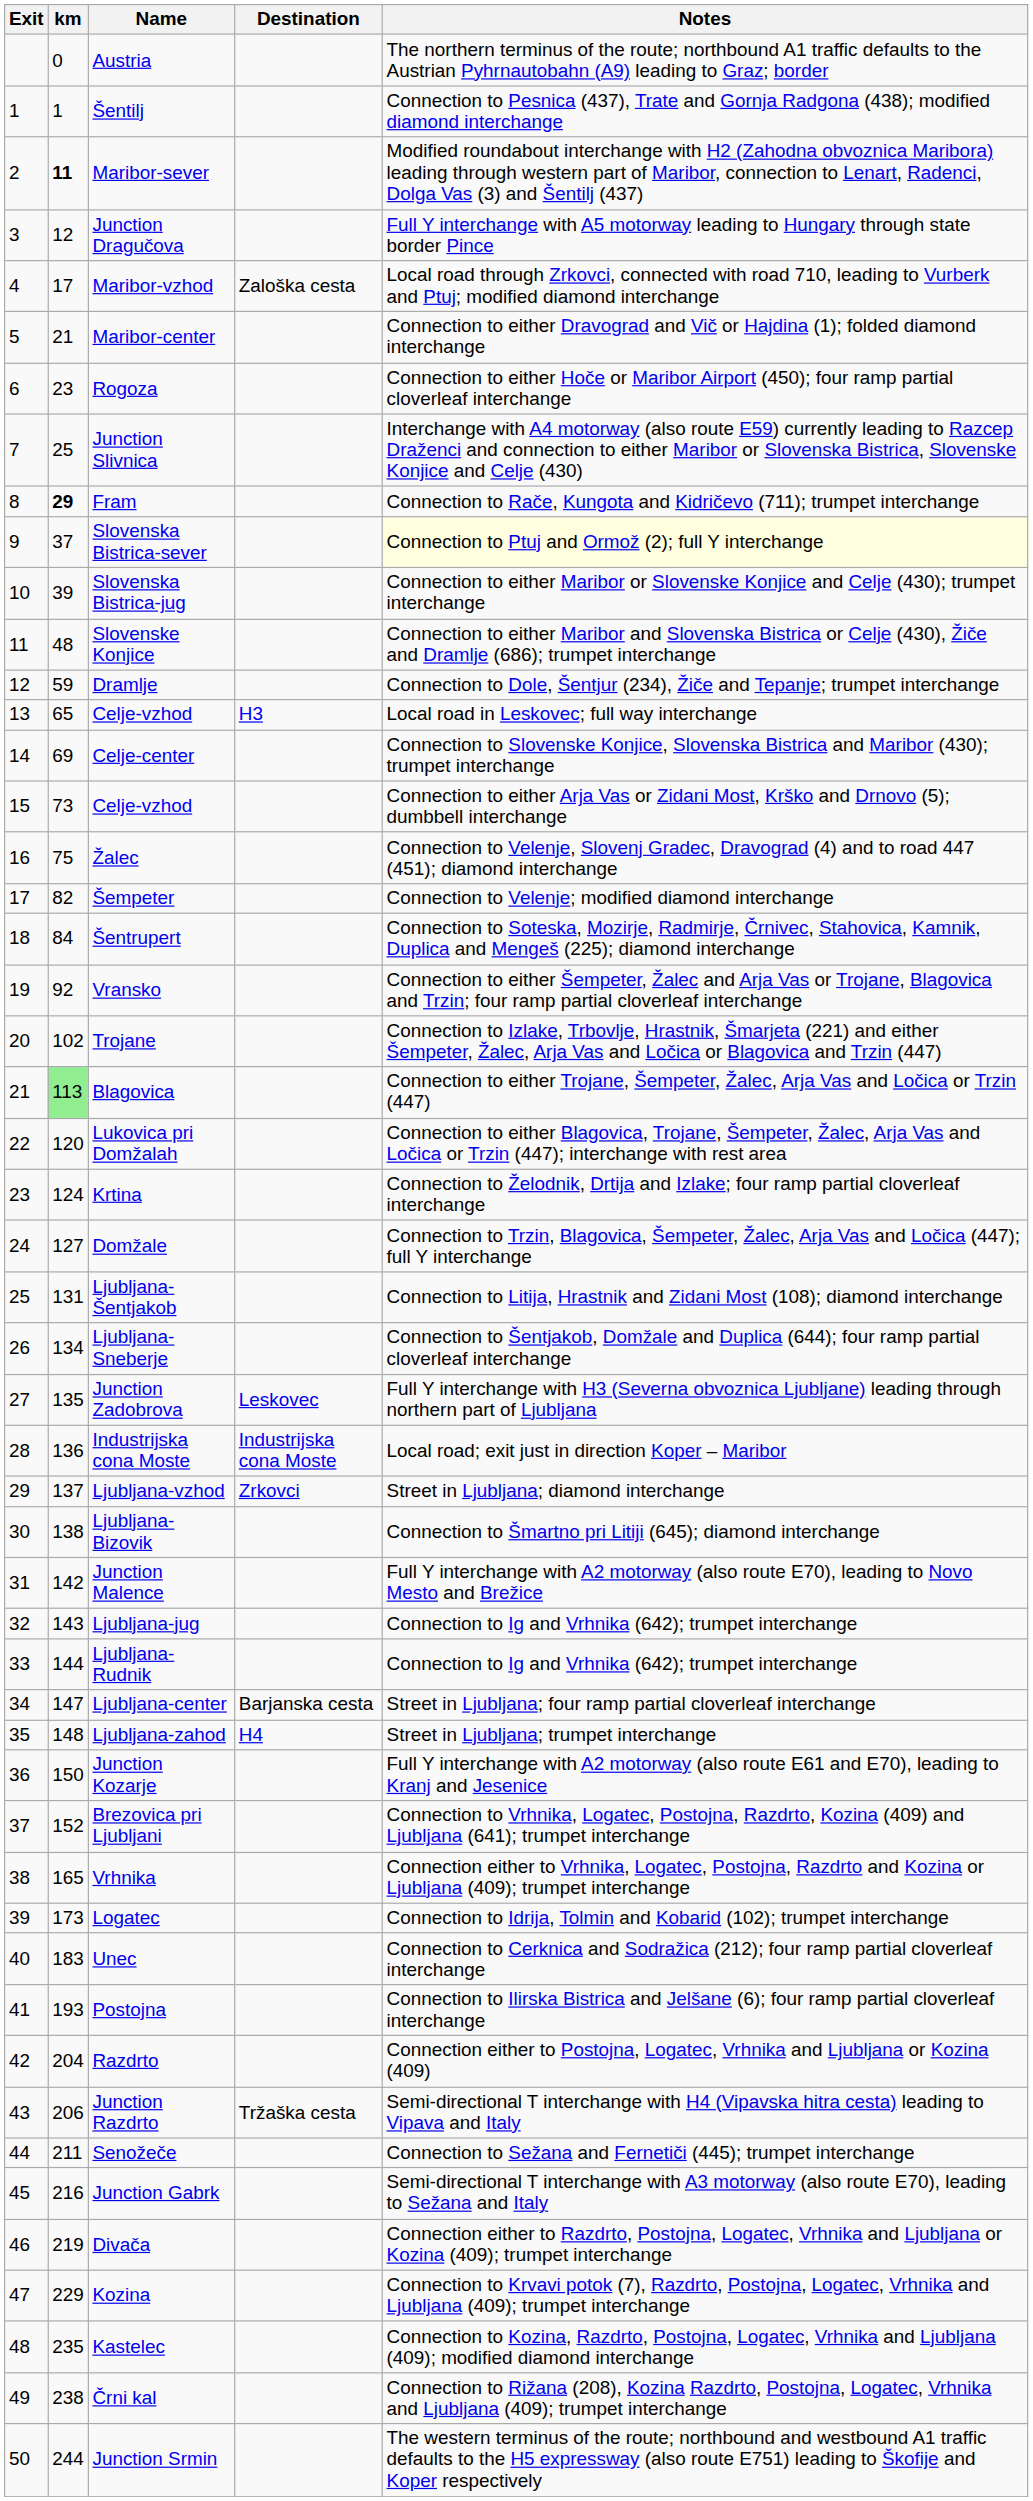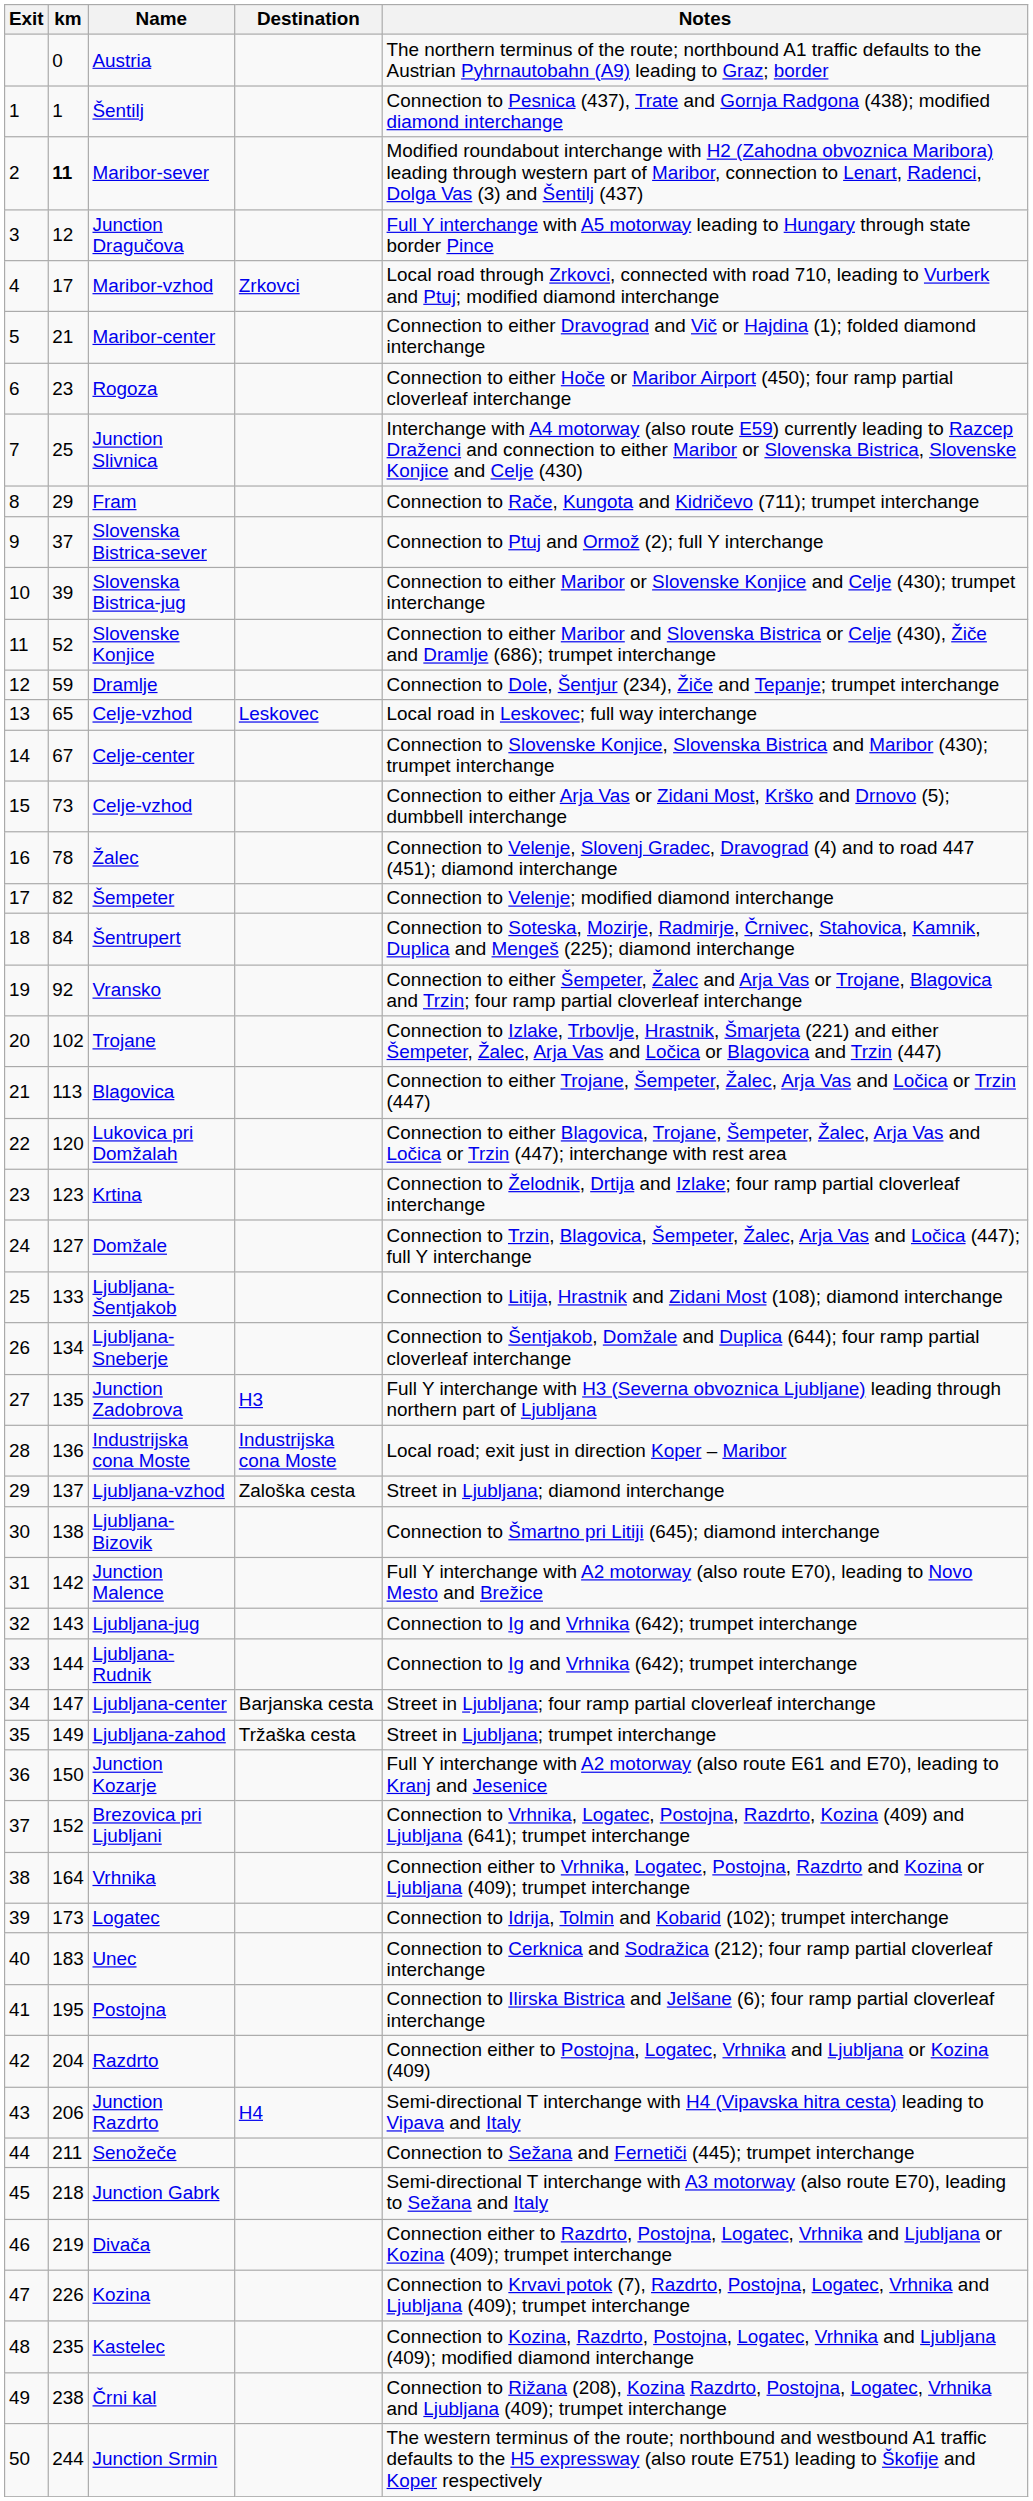Maribor-vzhod | Destination: Zaloška cesta -> Zrkovci
Fram | km: bold -> normal
Slovenska Bistrica-sever | Notes: lightyellow background -> no background
Slovenske Konjice | km: 48 -> 52
13 / Celje-vzhod | Destination: H3 -> Leskovec
Celje-center | km: 69 -> 67
Žalec | km: 75 -> 78
Blagovica | km: lightgreen background -> no background
Krtina | km: 124 -> 123
Ljubljana-Šentjakob | km: 131 -> 133
Junction Zadobrova | Destination: Leskovec -> H3
Ljubljana-vzhod | Destination: Zrkovci -> Zaloška cesta
Ljubljana-zahod | km: 148 -> 149
Ljubljana-zahod | Destination: H4 -> Tržaška cesta
Vrhnika | km: 165 -> 164
Postojna | km: 193 -> 195
Junction Razdrto | Destination: Tržaška cesta -> H4
Junction Gabrk | km: 216 -> 218
Kozina | km: 229 -> 226
